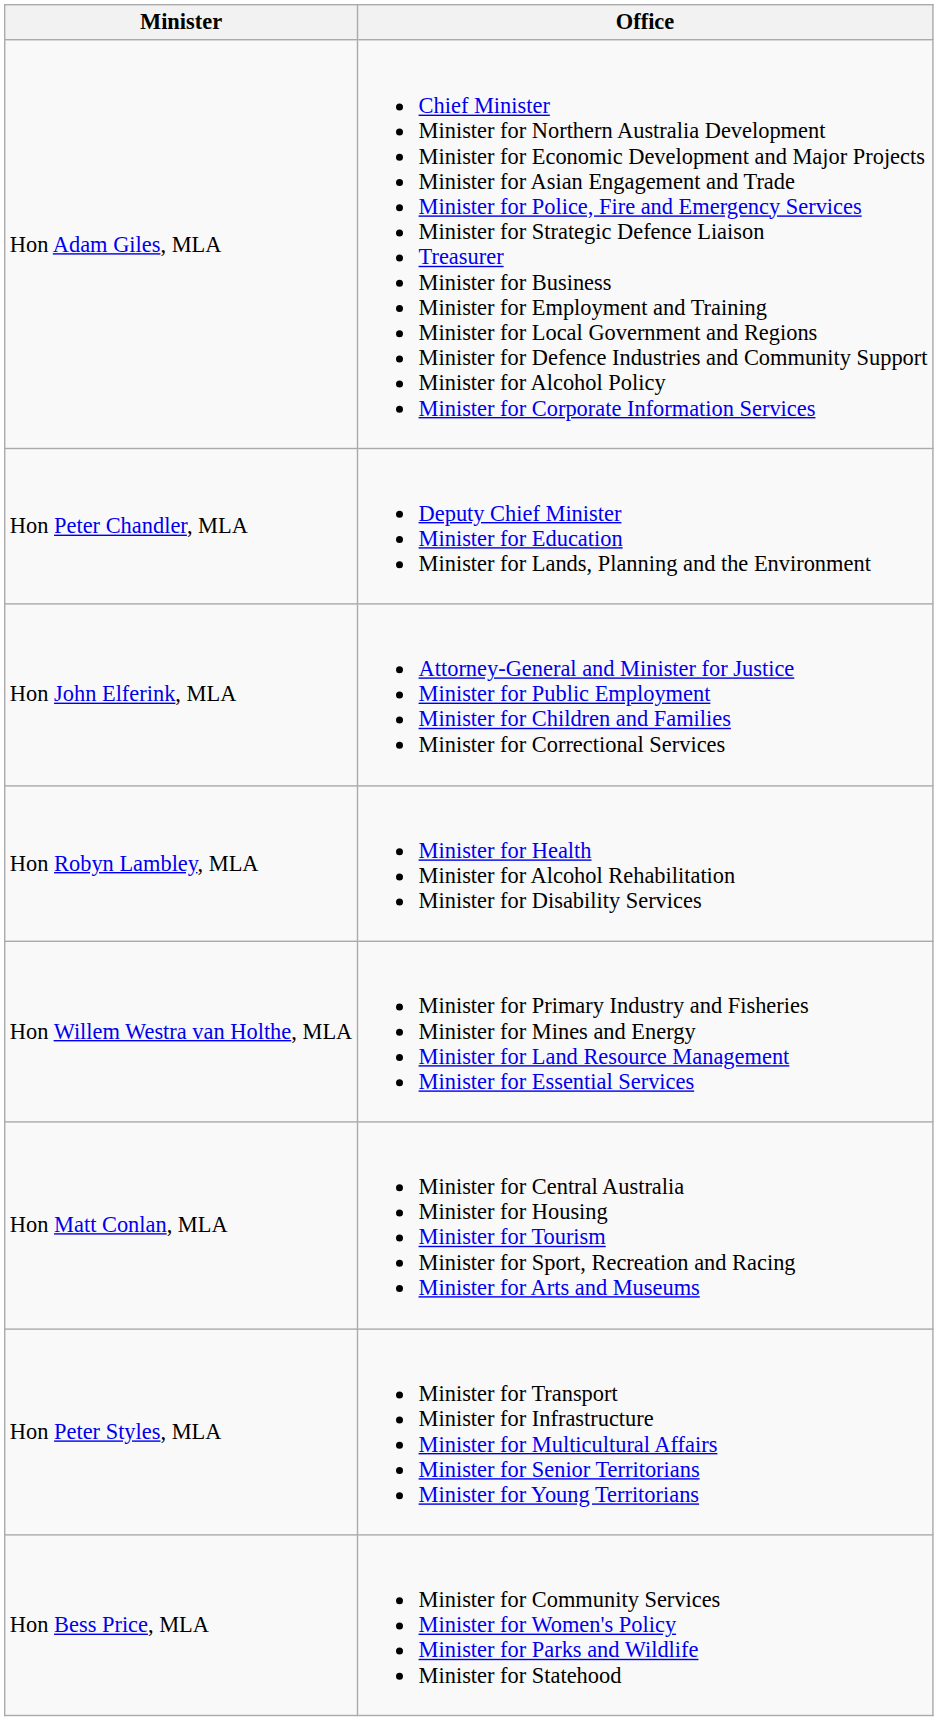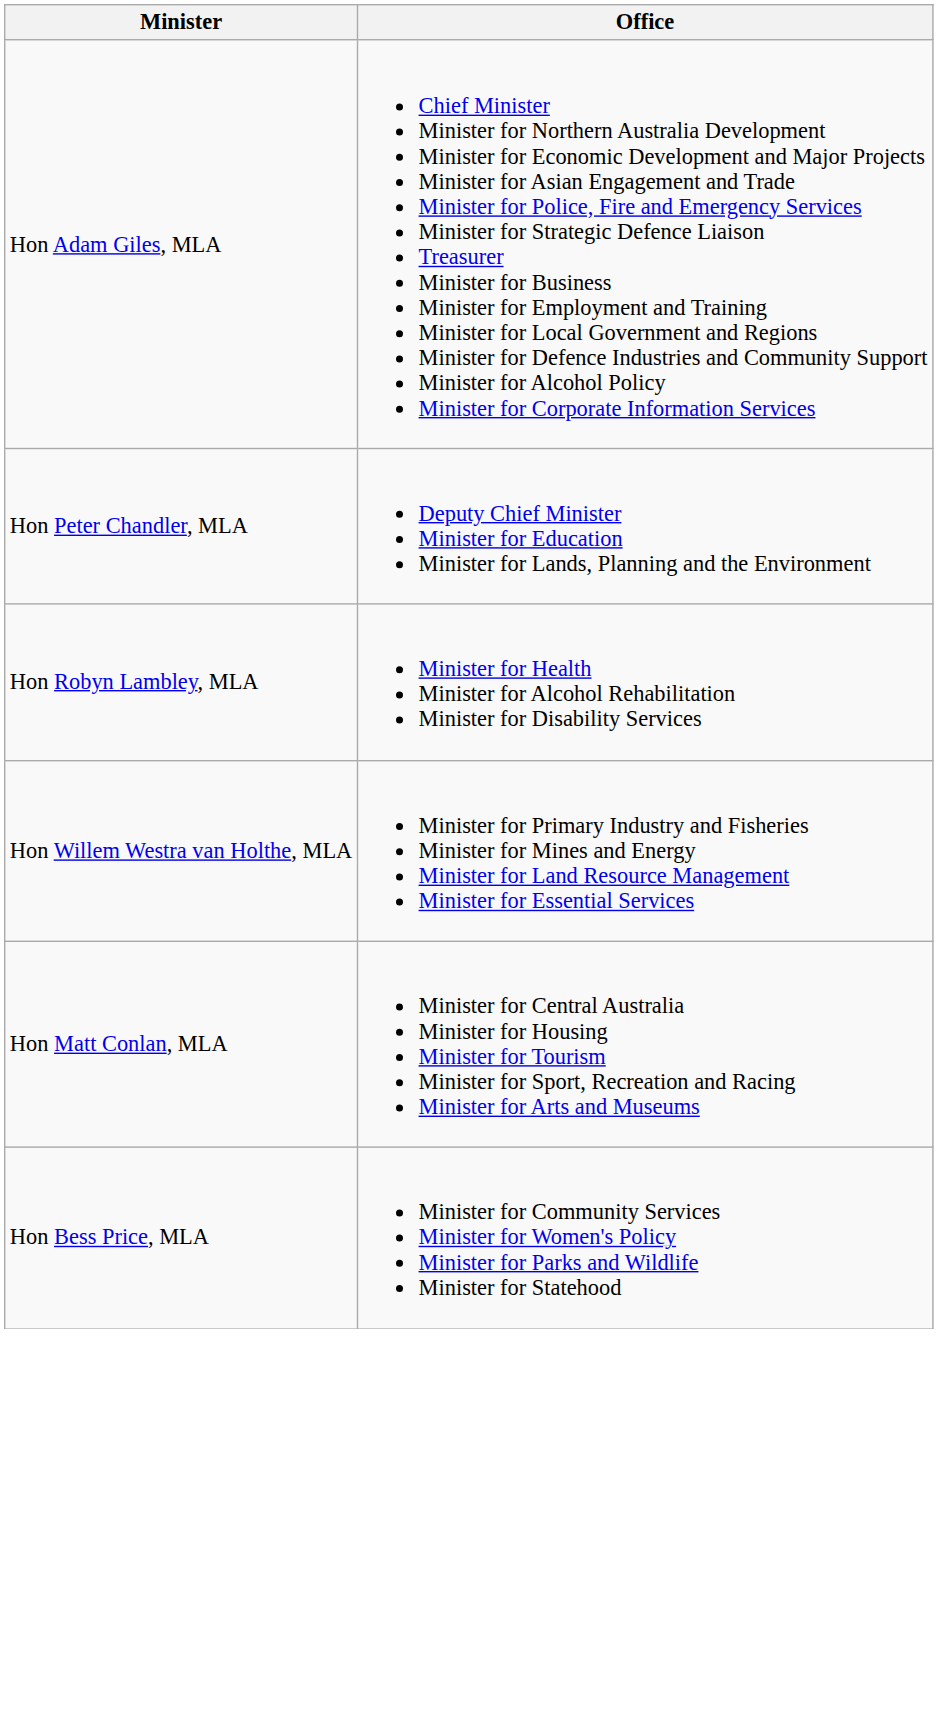- row: Hon John Elferink, MLA | Attorney-General and Minister for Justice Minister for Public Employment Minister for Children and Families Minister for Correctional Services
- row: Hon Peter Styles, MLA | Minister for Transport Minister for Infrastructure Minister for Multicultural Affairs Minister for Senior Territorians Minister for Young Territorians
